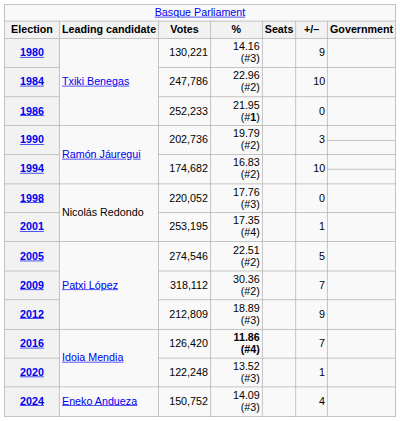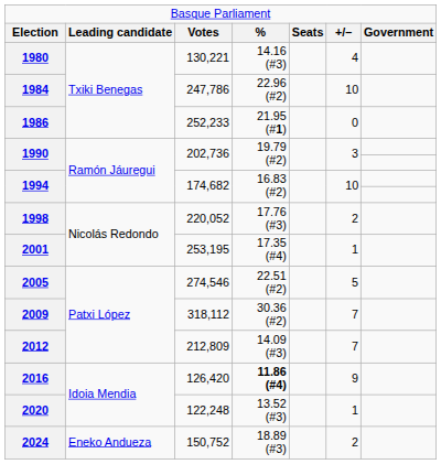1980 | column 6: 9 -> 4
1998 | column 6: 0 -> 2
2012 | column 4: 18.89 (#3) -> 14.09 (#3)
2012 | column 6: 9 -> 7
2016 | column 6: 7 -> 9
2024 | column 4: 14.09 (#3) -> 18.89 (#3)
2024 | column 6: 4 -> 2
